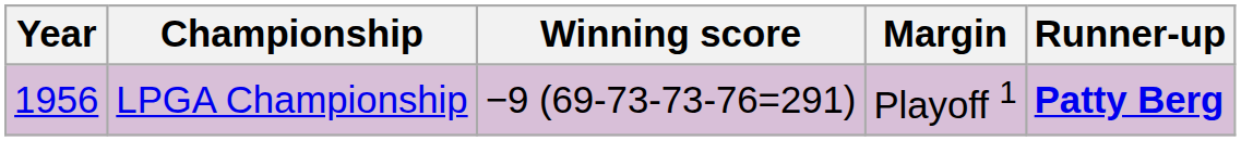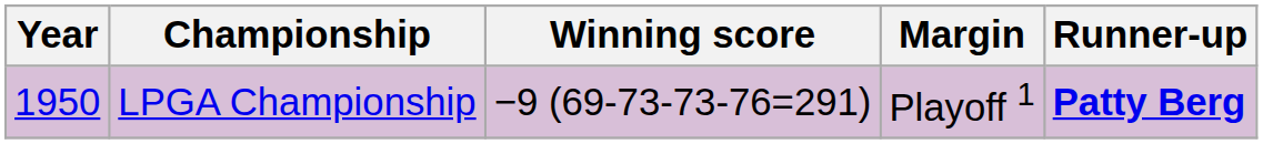LPGA Championship | Year: 1956 -> 1950
